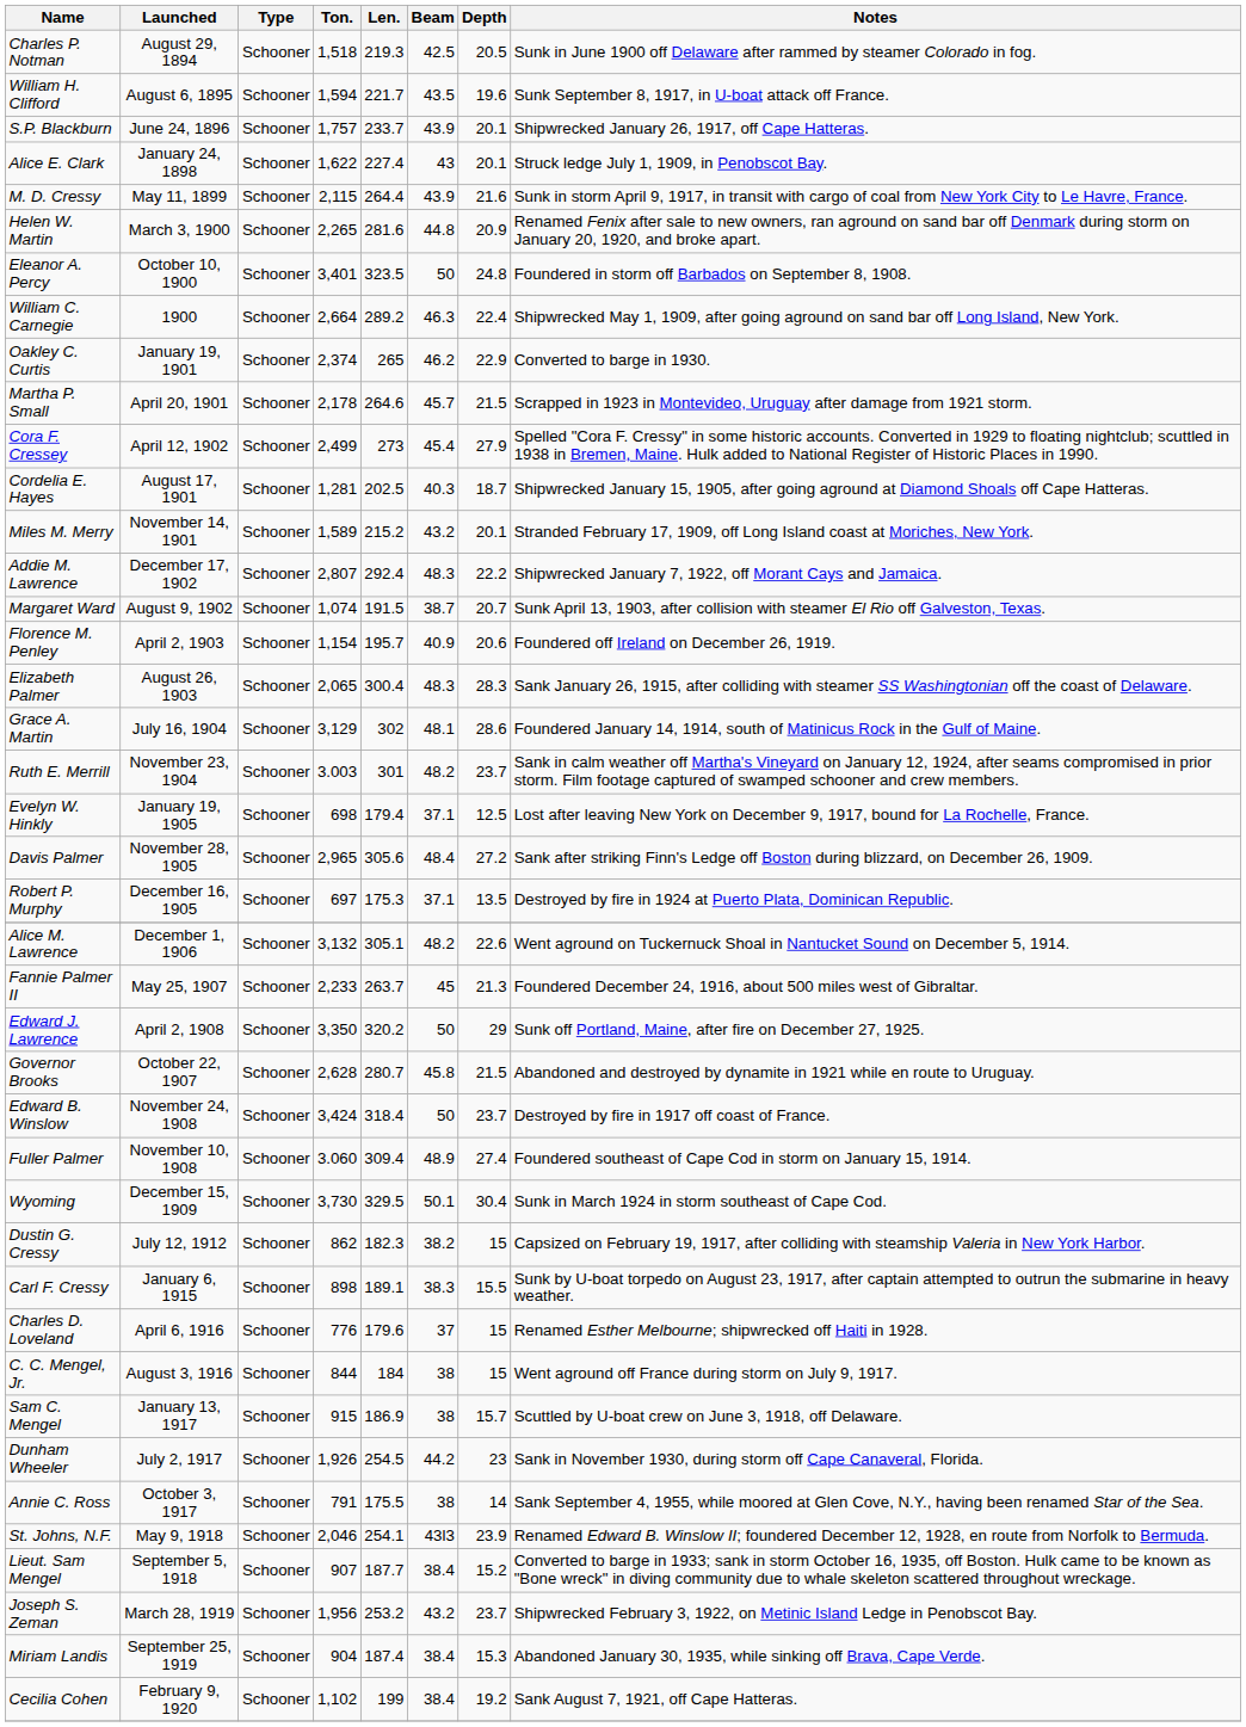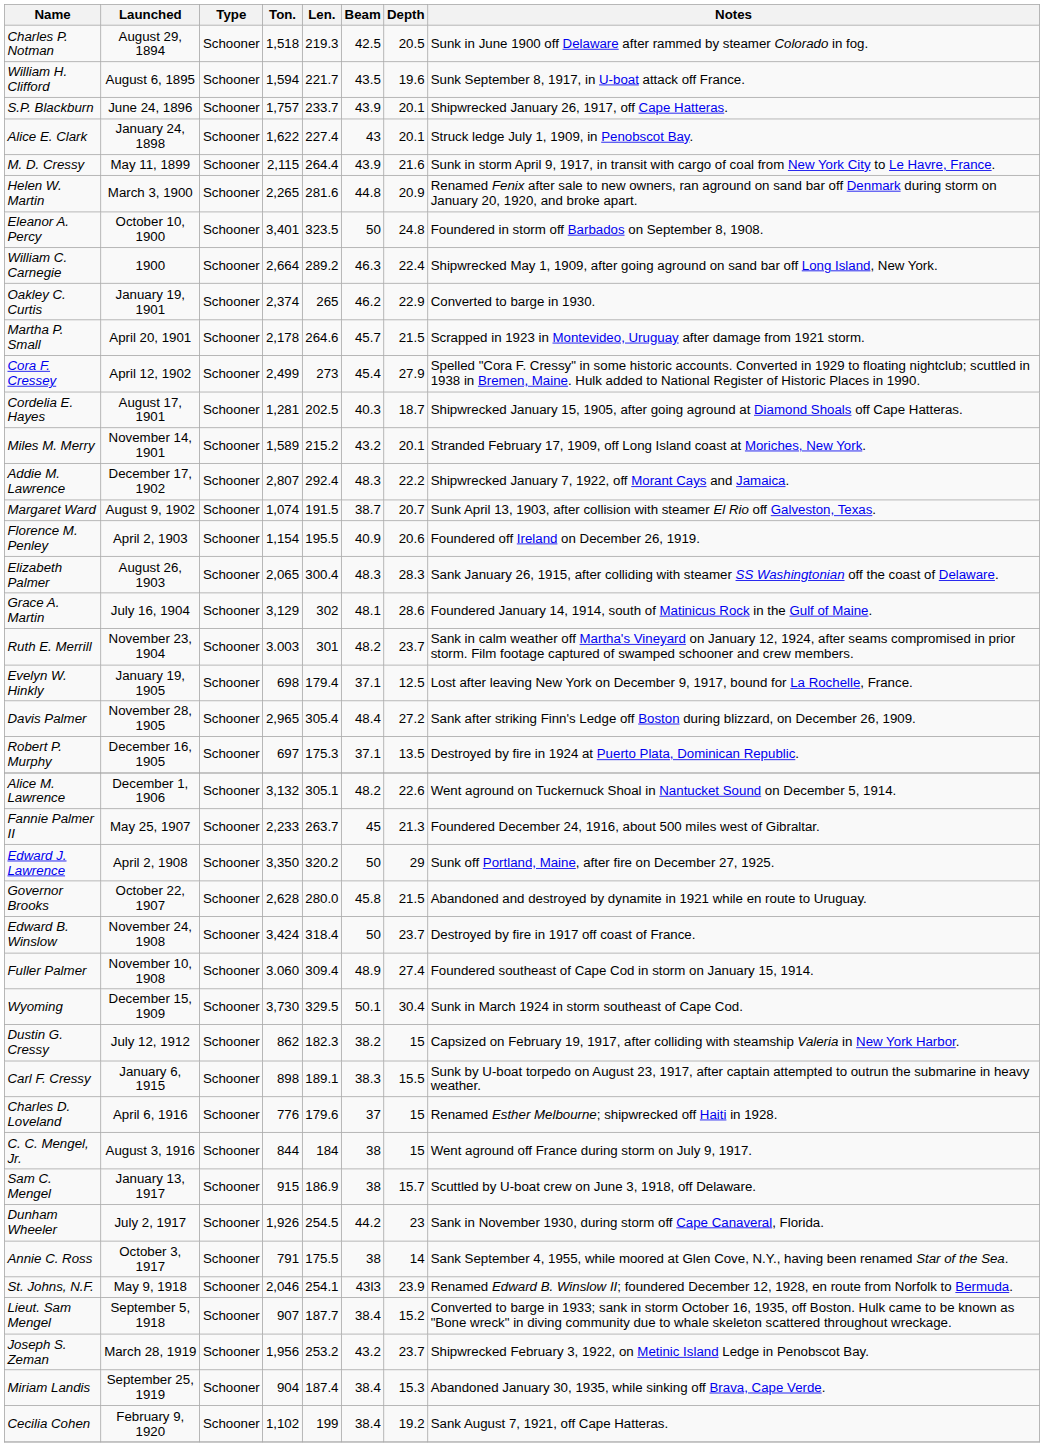Florence M. Penley | Len.: 195.7 -> 195.5
Davis Palmer | Len.: 305.6 -> 305.4
Governor Brooks | Len.: 280.7 -> 280.0
